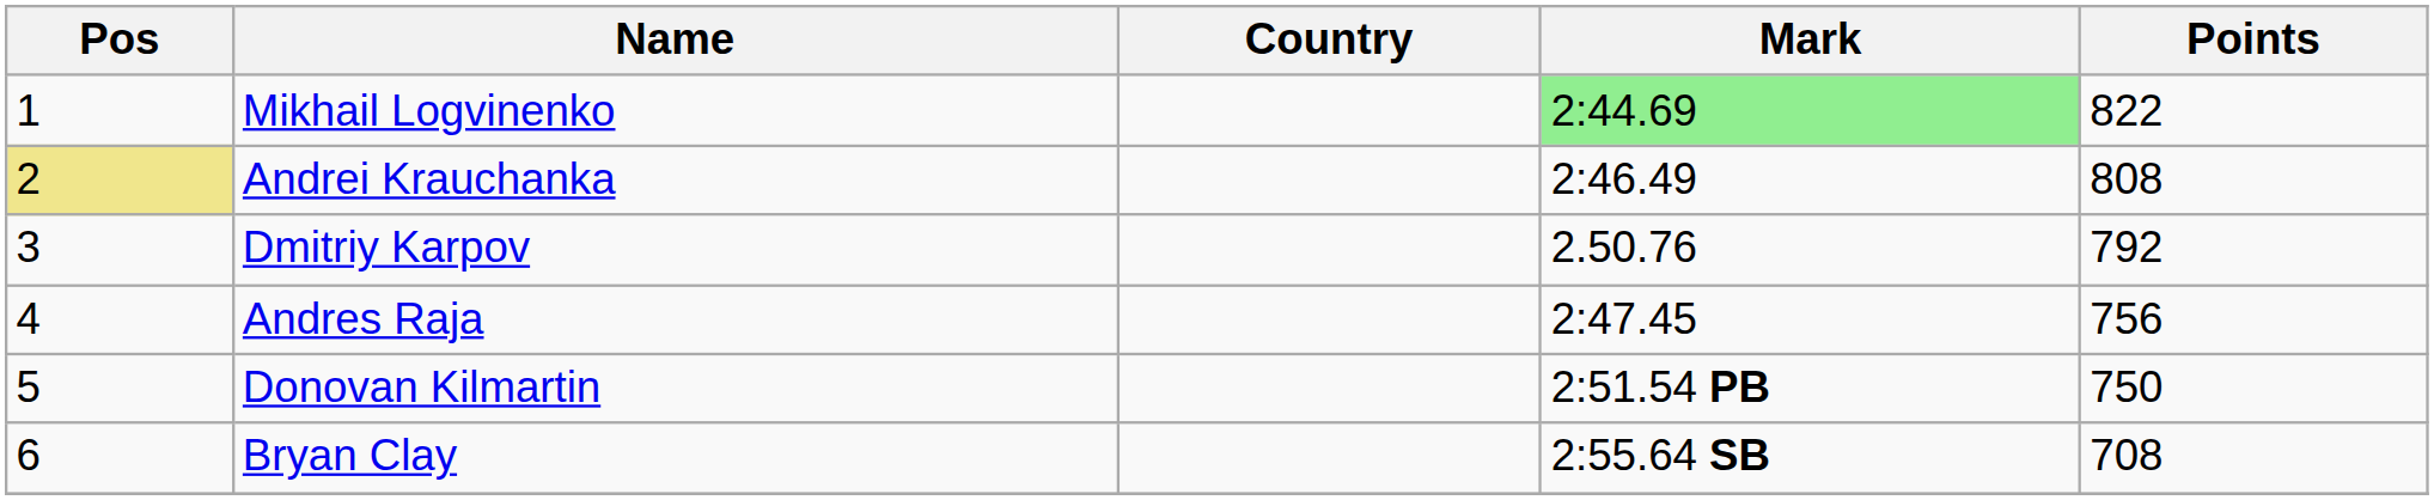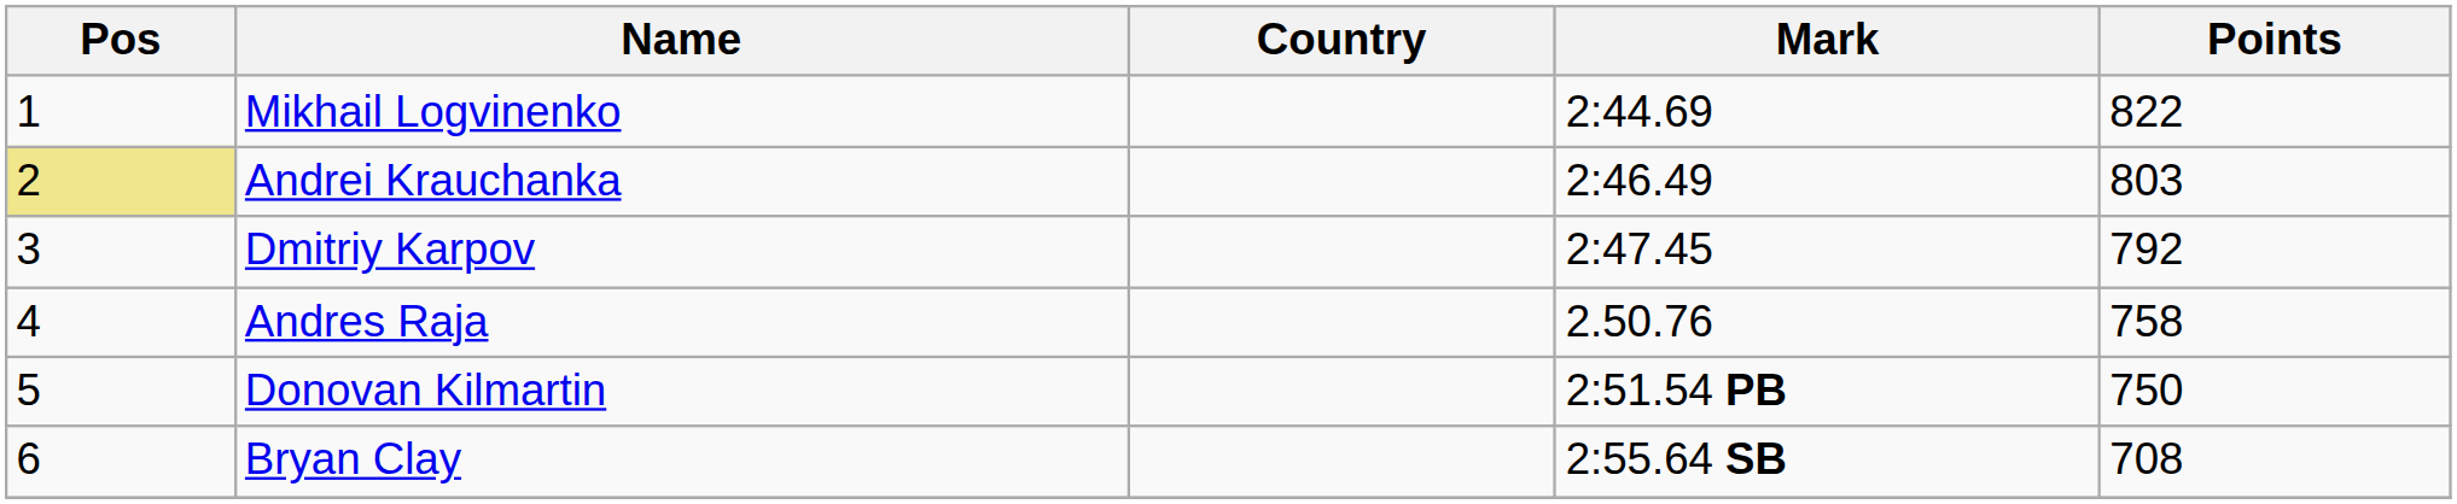Mikhail Logvinenko | Mark: lightgreen background -> no background
Andrei Krauchanka | Points: 808 -> 803
Dmitriy Karpov | Mark: 2.50.76 -> 2:47.45
Andres Raja | Mark: 2:47.45 -> 2.50.76
Andres Raja | Points: 756 -> 758
